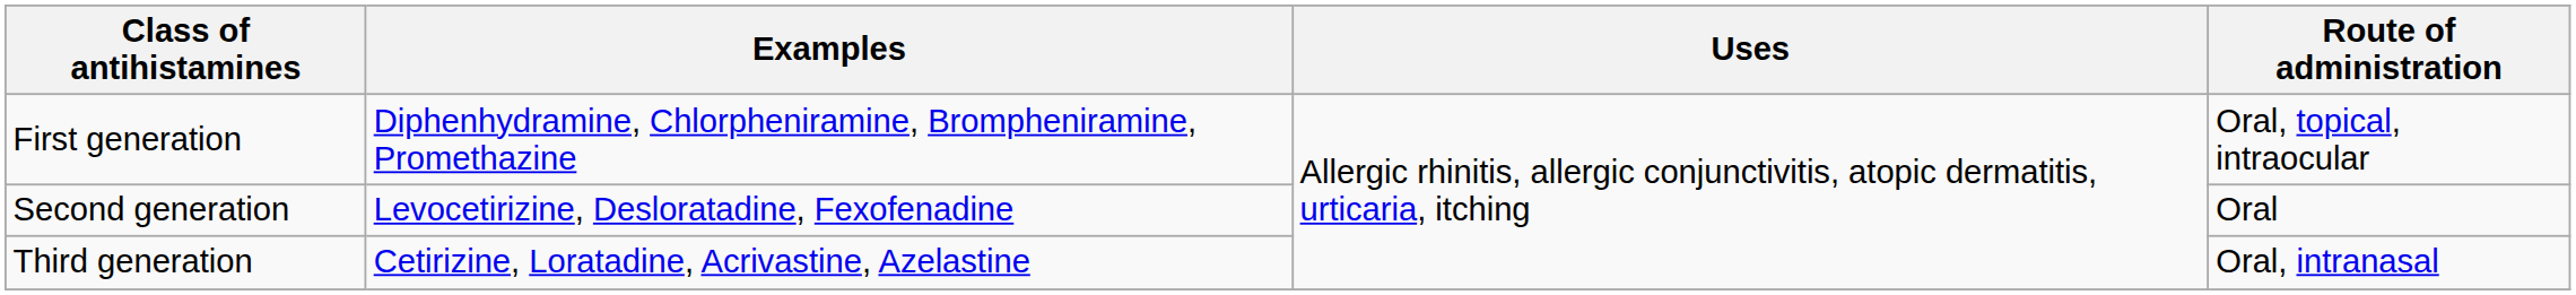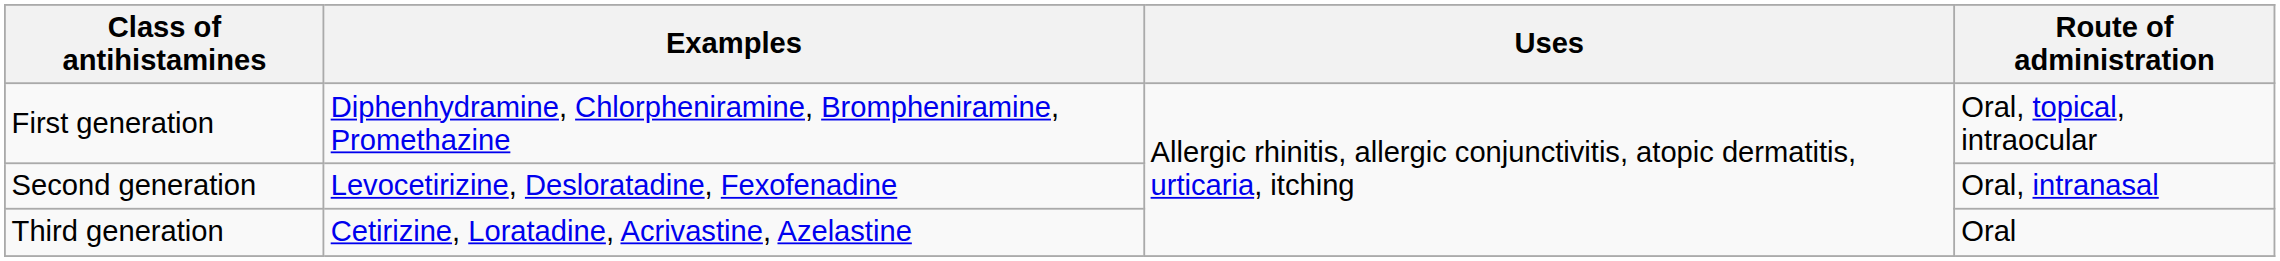Second generation | Route of administration: Oral -> Oral, intranasal
Third generation | Route of administration: Oral, intranasal -> Oral
